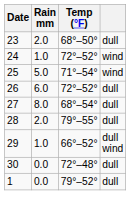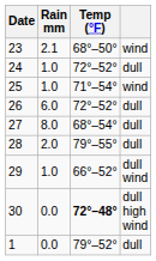23 | Rain mm: 2.0 -> 2.1
23 | column 4: dull -> wind
24 | column 4: wind -> dull
25 | Rain mm: 5.0 -> 1.0
30 | Temp (°F): normal -> bold
30 | column 4: dull -> dull high wind
